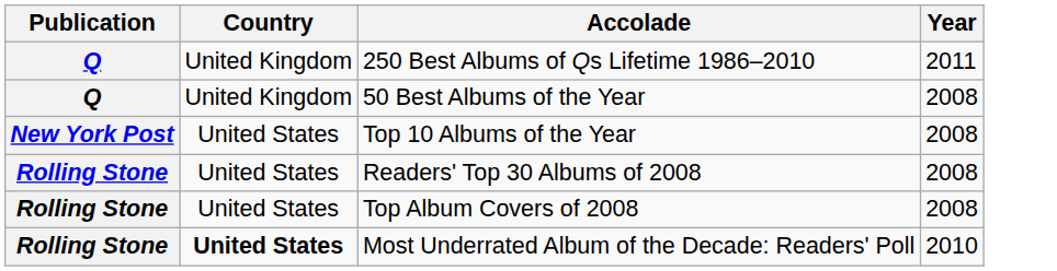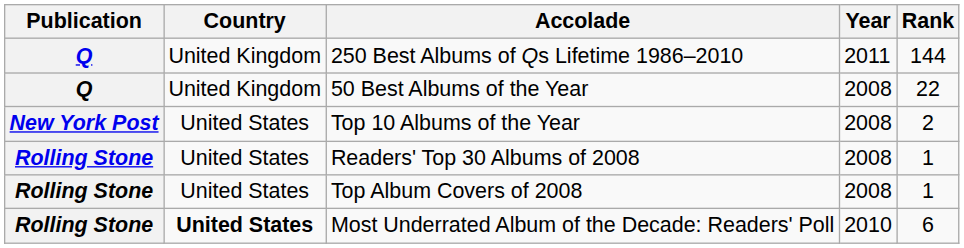+ column: Rank | 144 | 22 | 2 | 1 | 1 | 6
